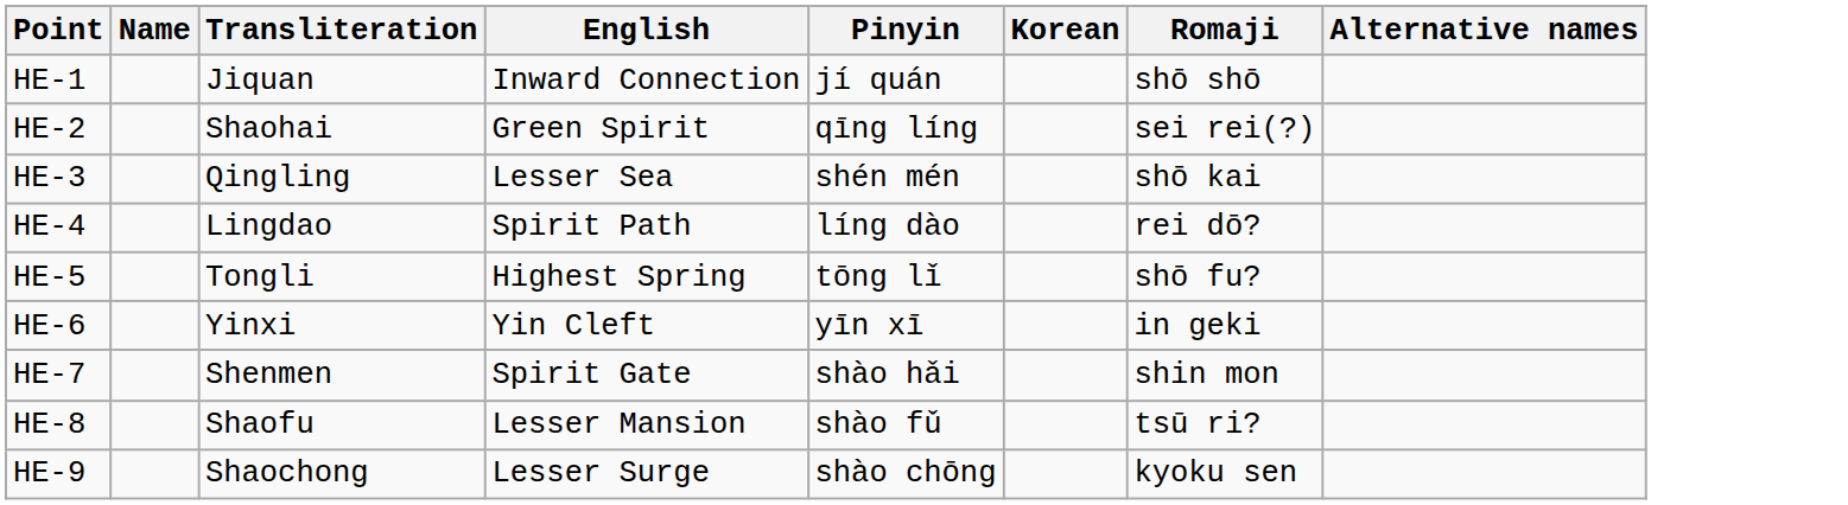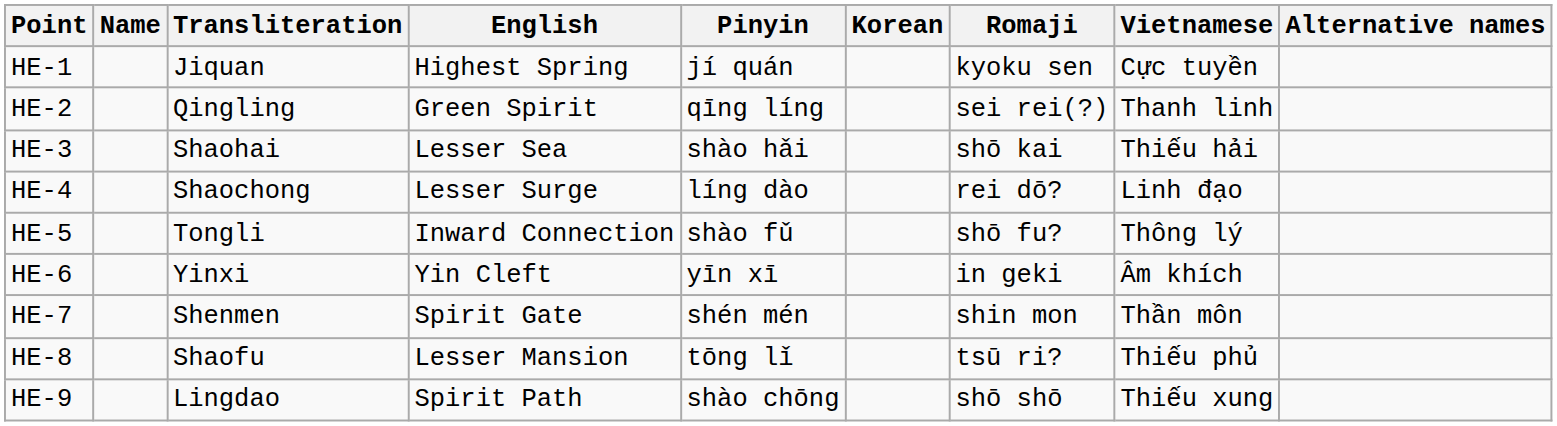+ column: Vietnamese | Cực tuyền | Thanh linh | Thiếu hải | Linh đạo | Thông lý | Âm khích | Thần môn | Thiếu phủ | Thiếu xung
HE-1 | English: Inward Connection -> Highest Spring
HE-1 | Romaji: shō shō -> kyoku sen
HE-2 | Transliteration: Shaohai -> Qingling
HE-3 | Transliteration: Qingling -> Shaohai
HE-3 | Pinyin: shén mén -> shào hǎi
HE-4 | Transliteration: Lingdao -> Shaochong
HE-4 | English: Spirit Path -> Lesser Surge
HE-5 | English: Highest Spring -> Inward Connection
HE-5 | Pinyin: tōng lǐ -> shào fǔ
HE-7 | Pinyin: shào hǎi -> shén mén
HE-8 | Pinyin: shào fǔ -> tōng lǐ
HE-9 | Transliteration: Shaochong -> Lingdao
HE-9 | English: Lesser Surge -> Spirit Path
HE-9 | Romaji: kyoku sen -> shō shō
